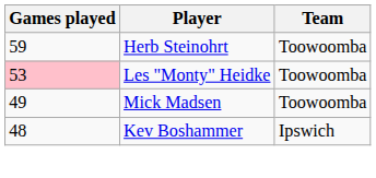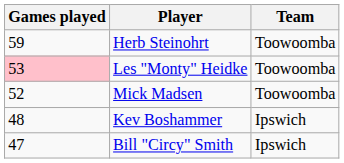Mick Madsen | Games played: 49 -> 52
+ row: 47 | Bill "Circy" Smith | Ipswich
